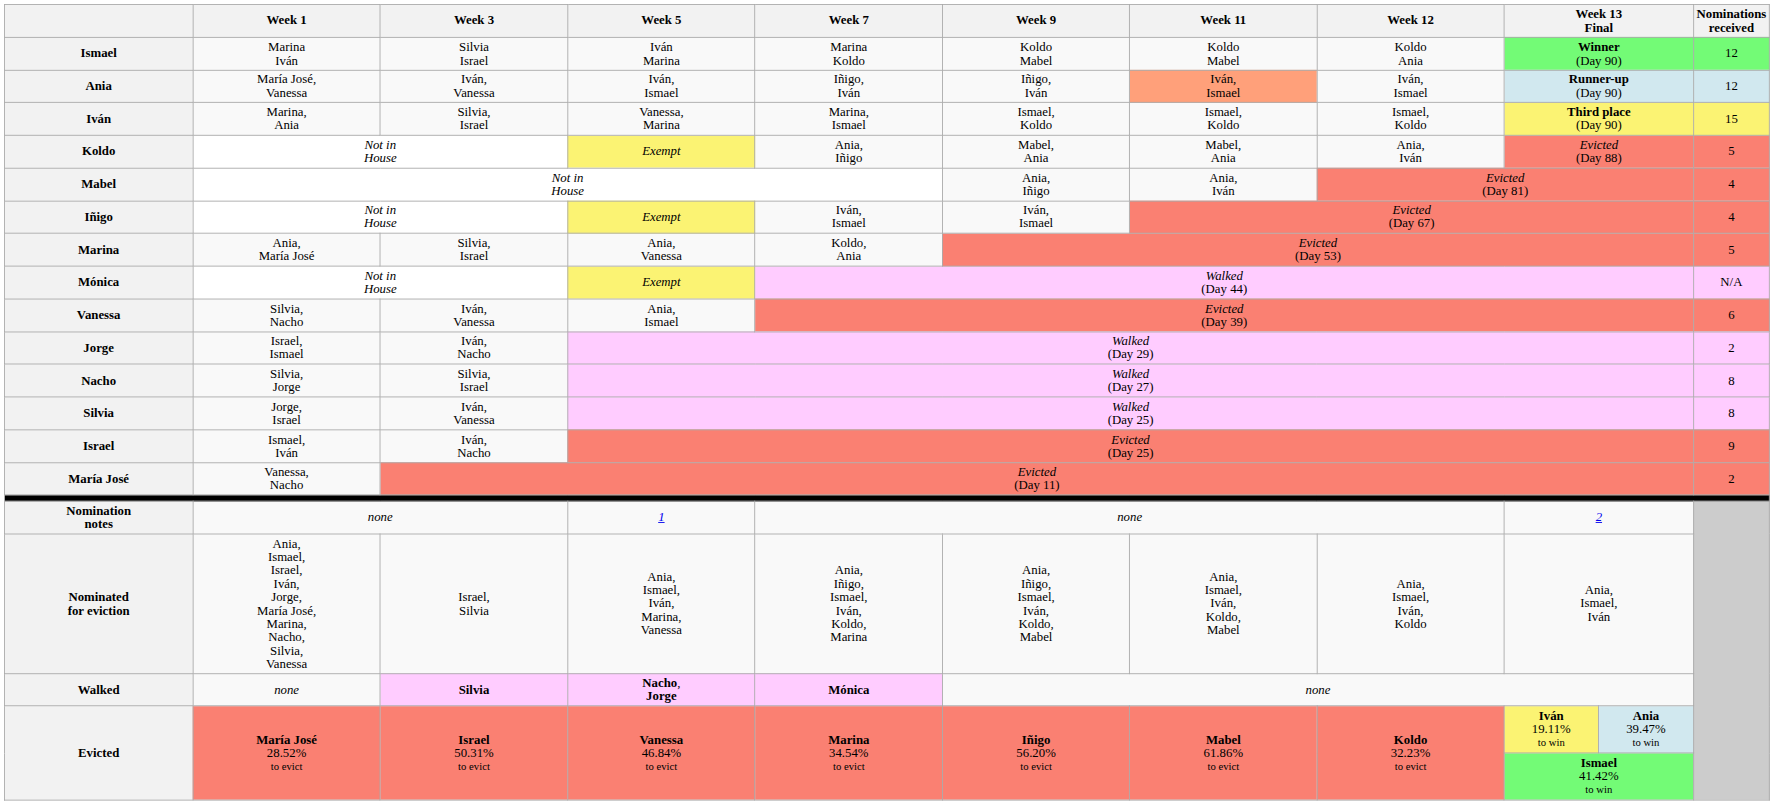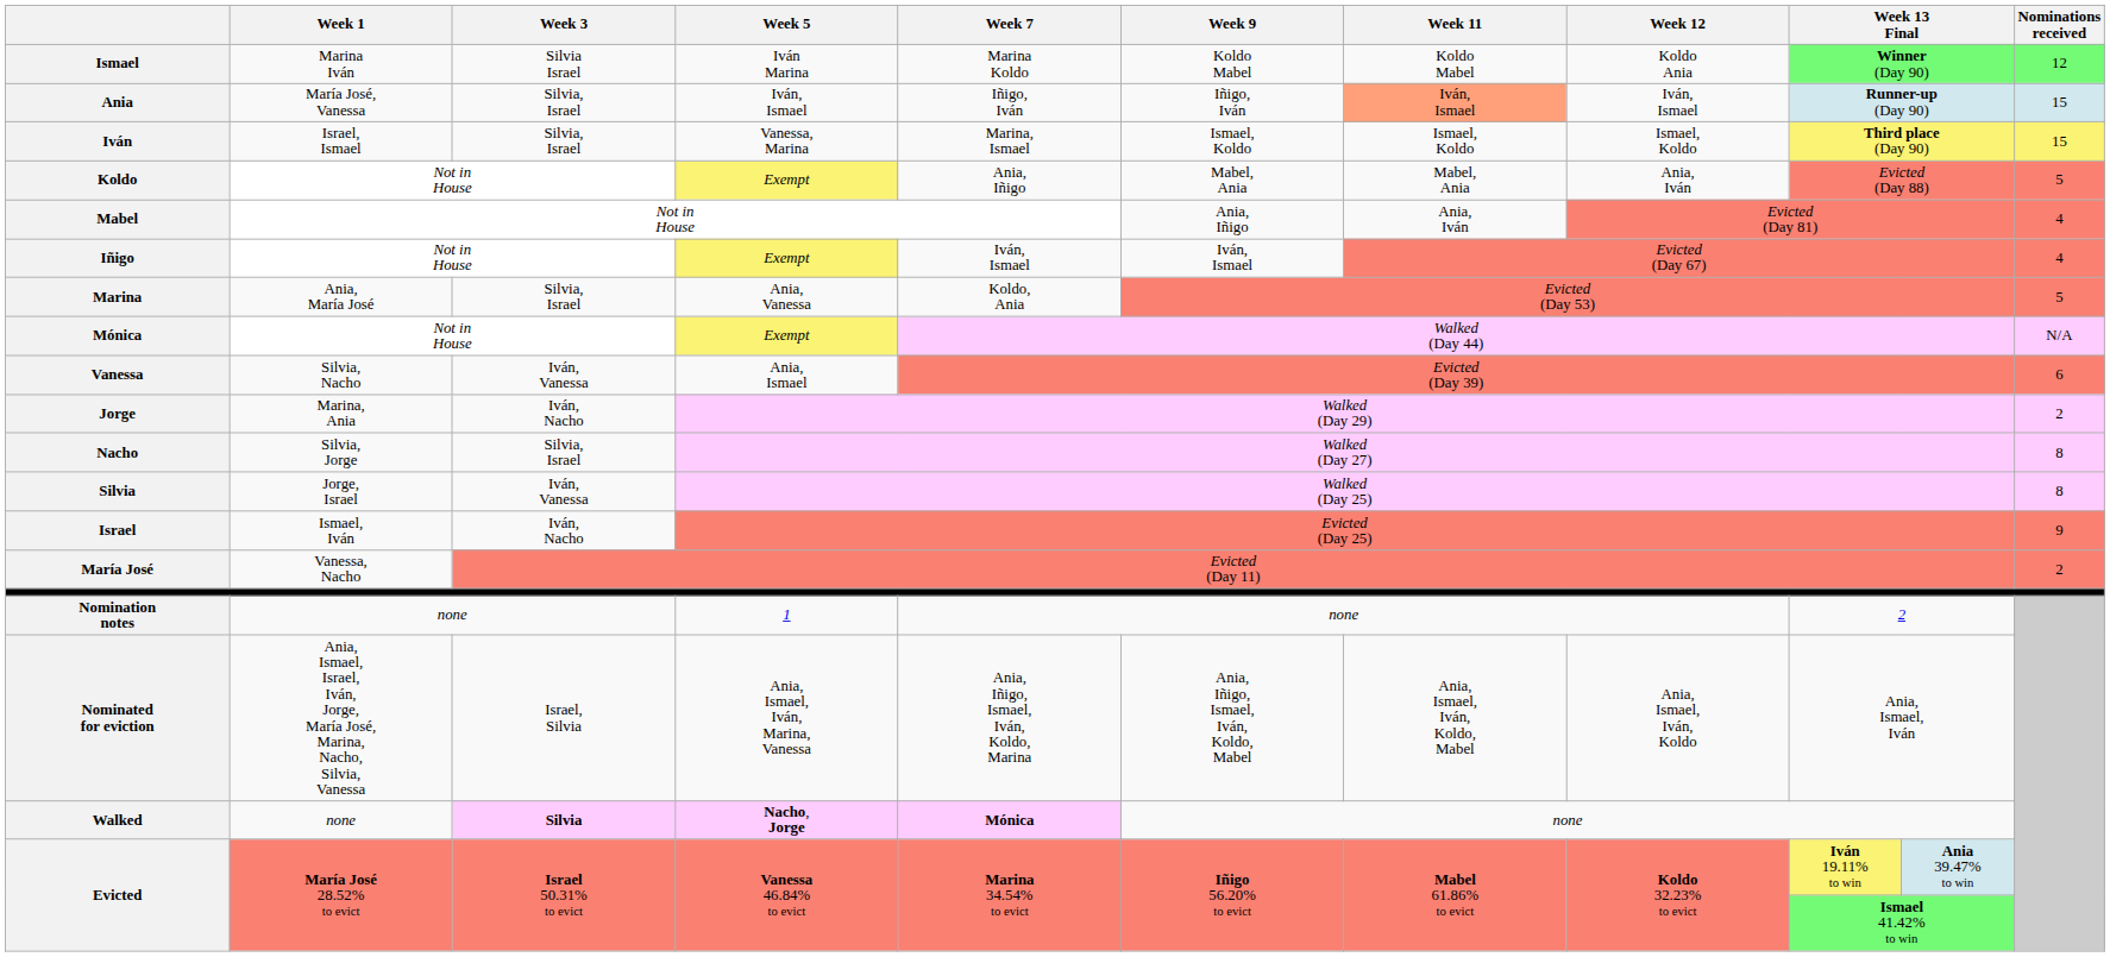Ania | Week 3: Iván, Vanessa -> Silvia, Israel
Ania | Nominations received: 12 -> 15
Iván | Week 1: Marina, Ania -> Israel, Ismael
Jorge | Week 1: Israel, Ismael -> Marina, Ania
